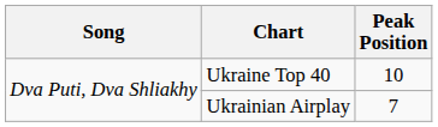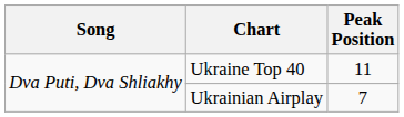Ukraine Top 40 | Peak Position: 10 -> 11
